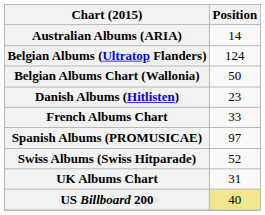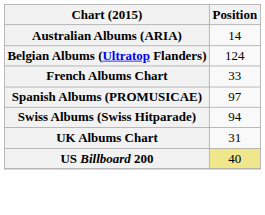- row: Belgian Albums Chart (Wallonia) | 50
- row: Danish Albums (Hitlisten) | 23
Swiss Albums (Swiss Hitparade) | Position: 52 -> 94
